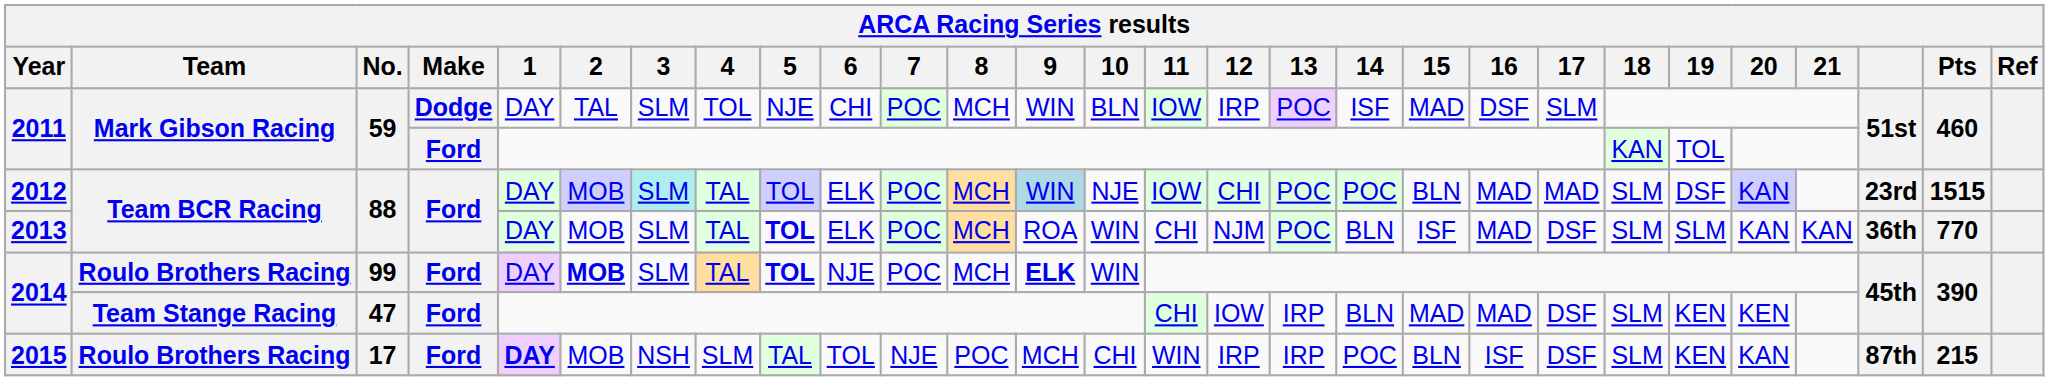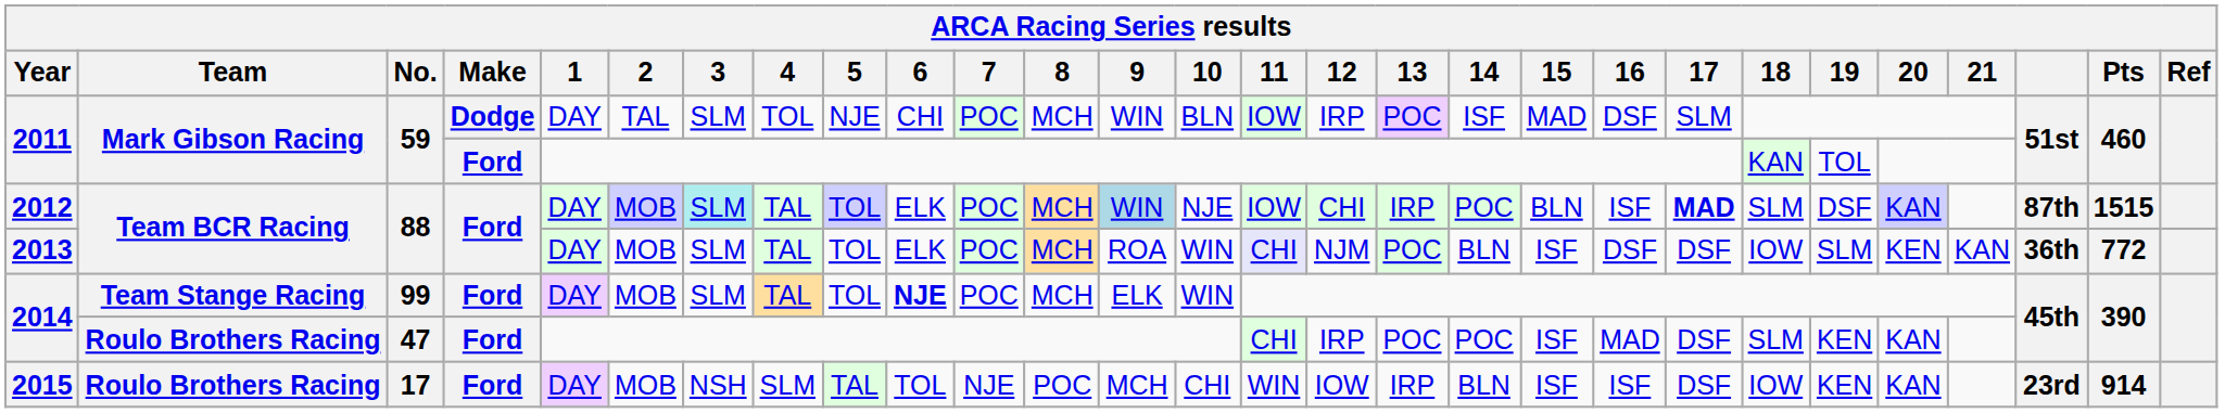2012 | 13: POC -> IRP
2012 | 16: MAD -> ISF
2012 | 17: normal -> bold
2012 | column 26: 23rd -> 87th
2013 | 5: bold -> normal
2013 | 11: no background -> lavender background
2013 | 16: MAD -> DSF
2013 | 18: SLM -> IOW
2013 | 20: KAN -> KEN
2013 | Pts: 770 -> 772
2014 / 99 | Team: Roulo Brothers Racing -> Team Stange Racing
2014 / 99 | 2: bold -> normal
2014 / 99 | 5: bold -> normal
2014 / 99 | 6: normal -> bold
2014 / 99 | 9: bold -> normal
2014 / 47 | Team: Team Stange Racing -> Roulo Brothers Racing
2014 / 47 | 12: IOW -> IRP
2014 / 47 | 13: IRP -> POC
2014 / 47 | 14: BLN -> POC
2014 / 47 | 15: MAD -> ISF
2014 / 47 | 20: KEN -> KAN
2015 | 1: bold -> normal
2015 | 12: IRP -> IOW
2015 | 14: POC -> BLN
2015 | 15: BLN -> ISF
2015 | 18: SLM -> IOW
2015 | column 26: 87th -> 23rd
2015 | Pts: 215 -> 914
